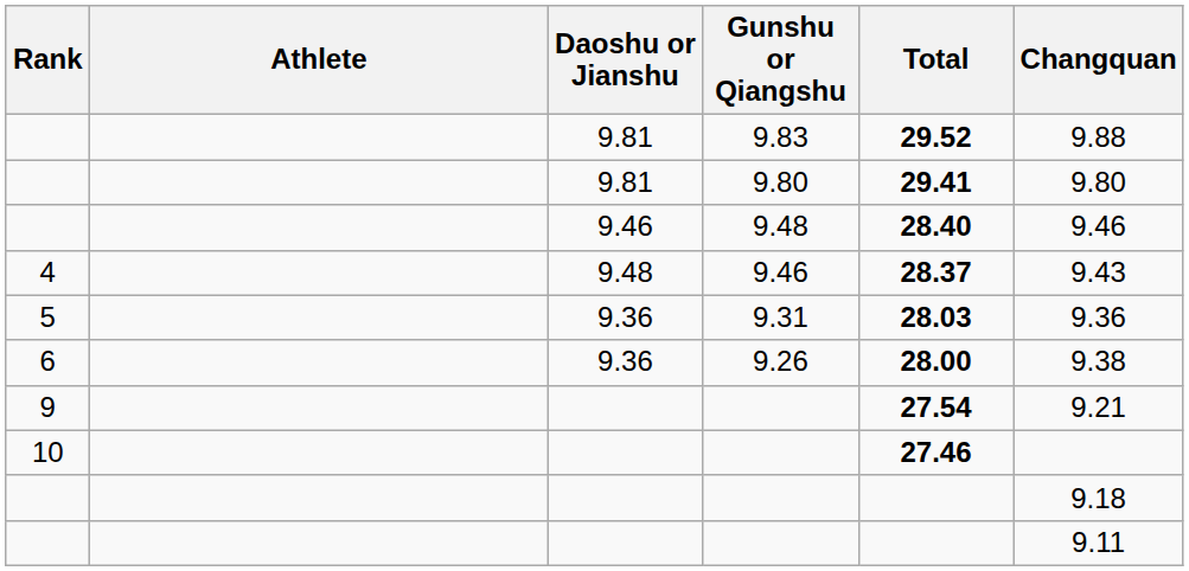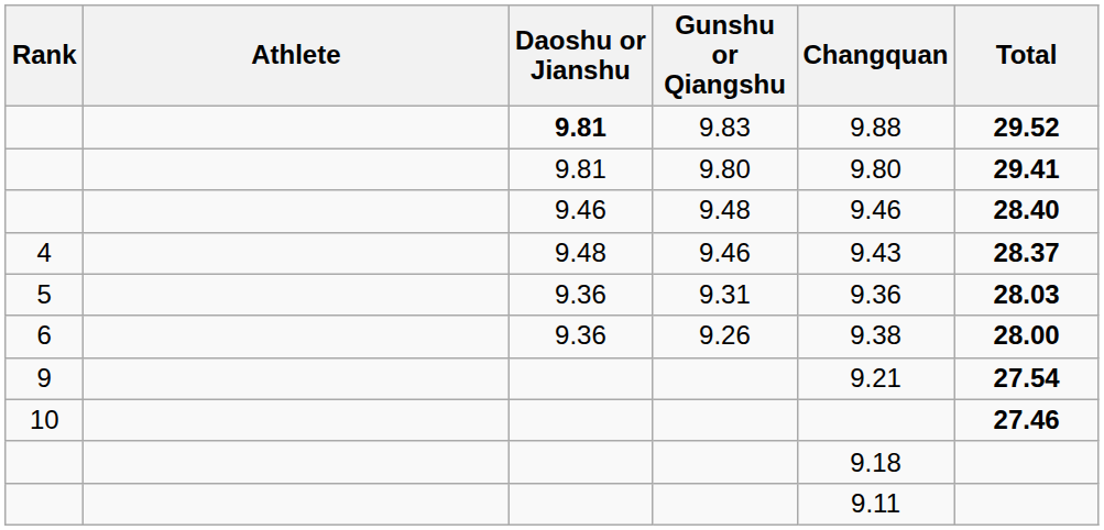columns swapped: Changquan <-> Total
9.83 | Daoshu or Jianshu: normal -> bold
